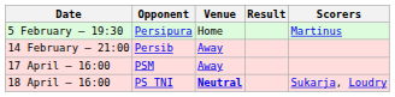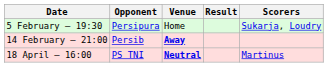5 February – 19:30 | Scorers: Martinus -> Sukarja, Loudry
14 February – 21:00 | Venue: normal -> bold
- row: 17 April – 16:00 | PSM | Away
18 April – 16:00 | Scorers: Sukarja, Loudry -> Martinus
